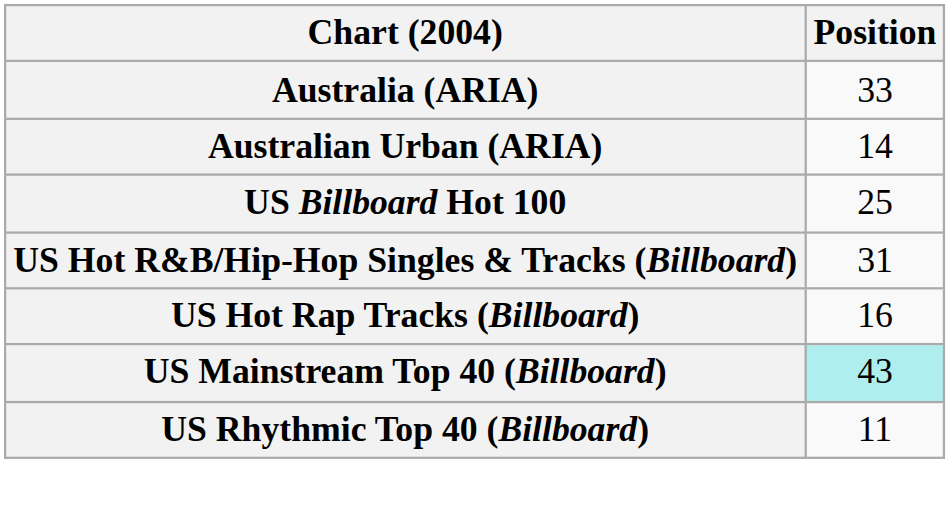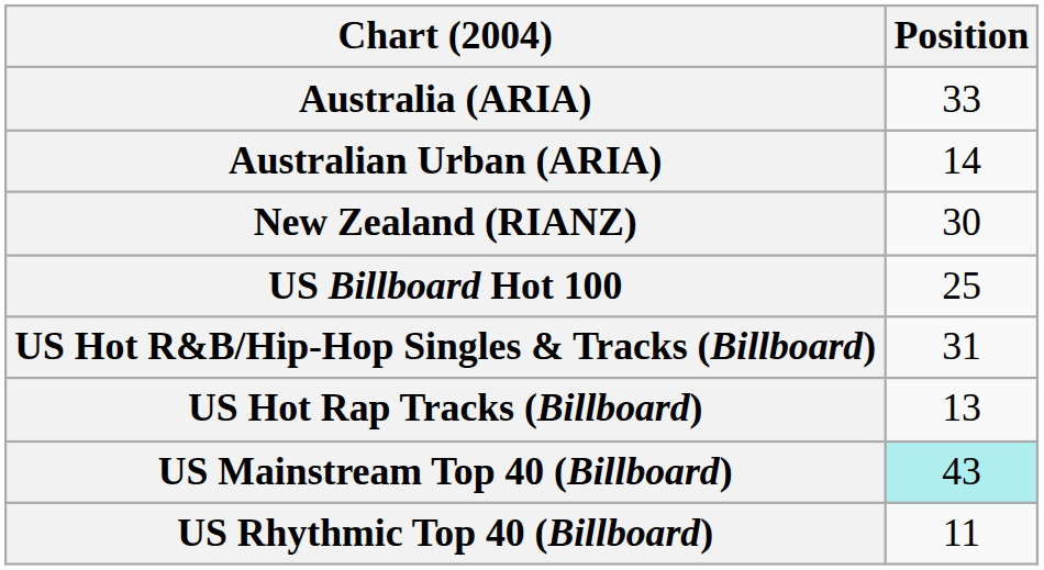+ row: New Zealand (RIANZ) | 30
US Hot Rap Tracks (Billboard) | Position: 16 -> 13
